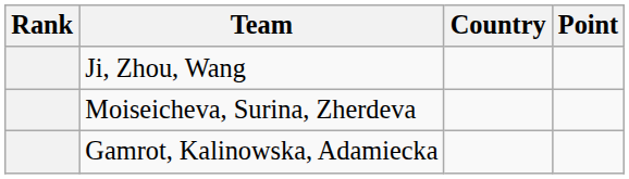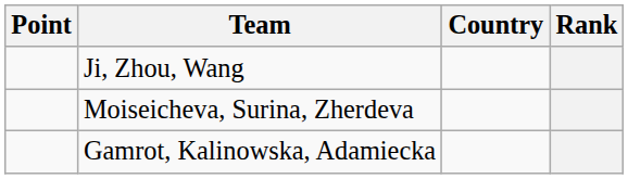columns swapped: Rank <-> Point
